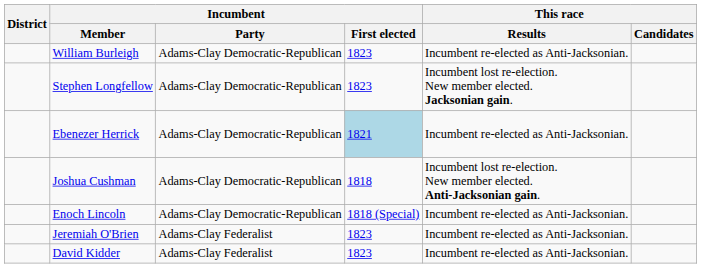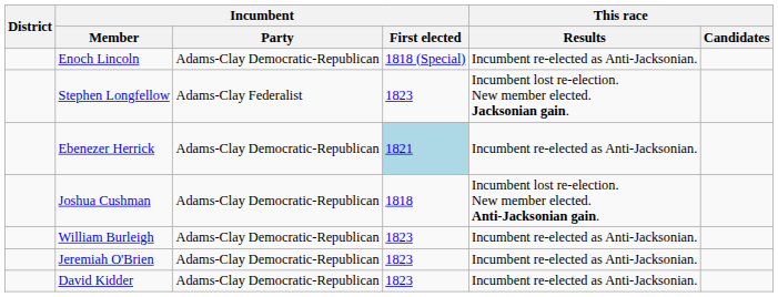rows swapped: William Burleigh <-> Enoch Lincoln
Stephen Longfellow | Incumbent / Party: Adams-Clay Democratic-Republican -> Adams-Clay Federalist
Jeremiah O'Brien | Incumbent / Party: Adams-Clay Federalist -> Adams-Clay Democratic-Republican
David Kidder | Incumbent / Party: Adams-Clay Federalist -> Adams-Clay Democratic-Republican
